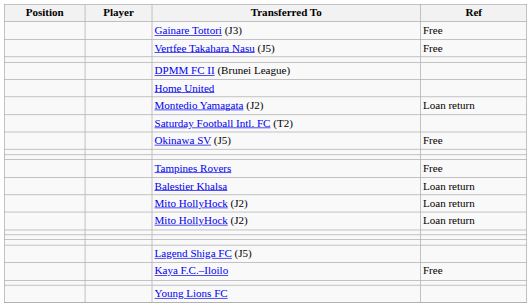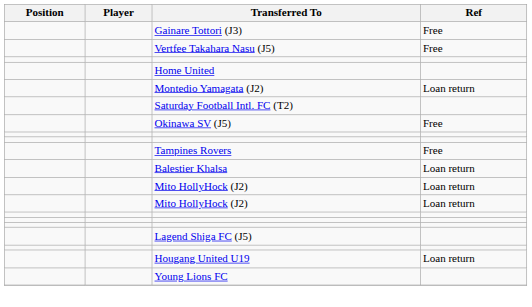- row: DPMM FC II (Brunei League)
- row: Kaya F.C.–Iloilo | Free
+ row: Hougang United U19 | Loan return
